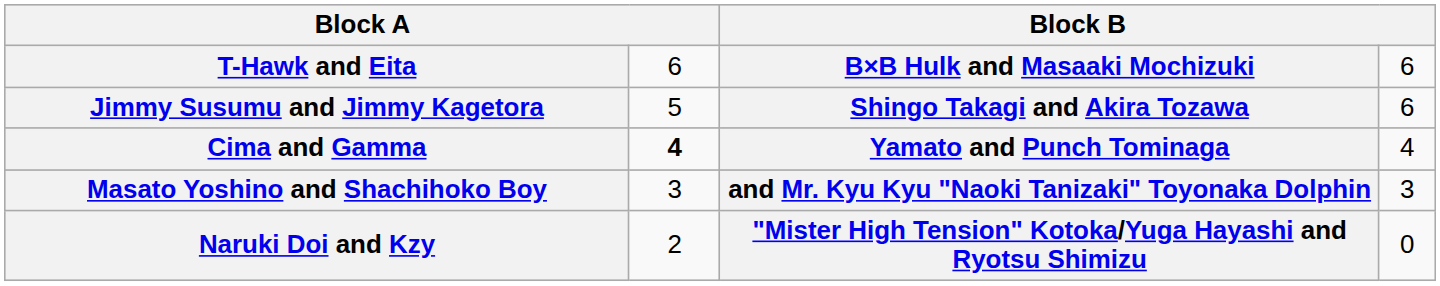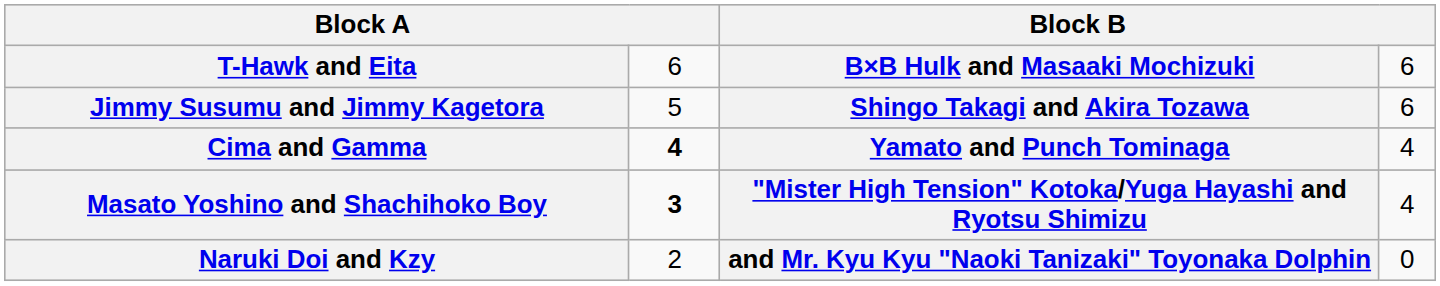Masato Yoshino and Shachihoko Boy | column 2: normal -> bold
Masato Yoshino and Shachihoko Boy | column 3: and Mr. Kyu Kyu "Naoki Tanizaki" Toyonaka Dolphin -> "Mister High Tension" Kotoka/Yuga Hayashi and Ryotsu Shimizu
Masato Yoshino and Shachihoko Boy | column 4: 3 -> 4
Naruki Doi and Kzy | column 3: "Mister High Tension" Kotoka/Yuga Hayashi and Ryotsu Shimizu -> and Mr. Kyu Kyu "Naoki Tanizaki" Toyonaka Dolphin
